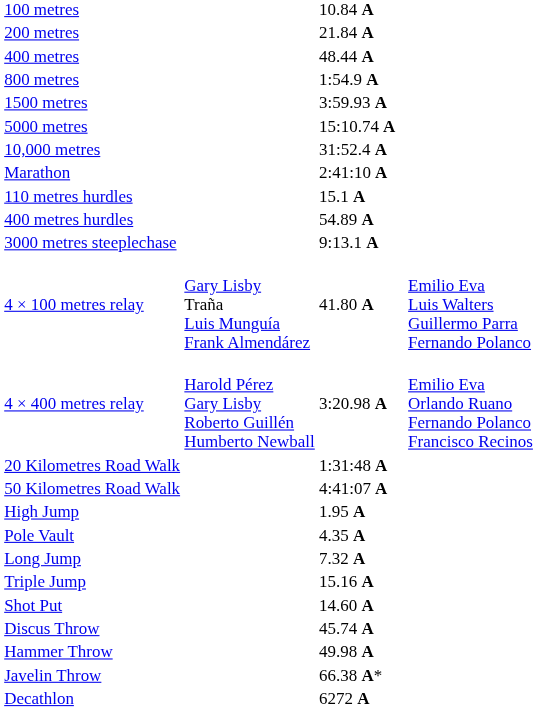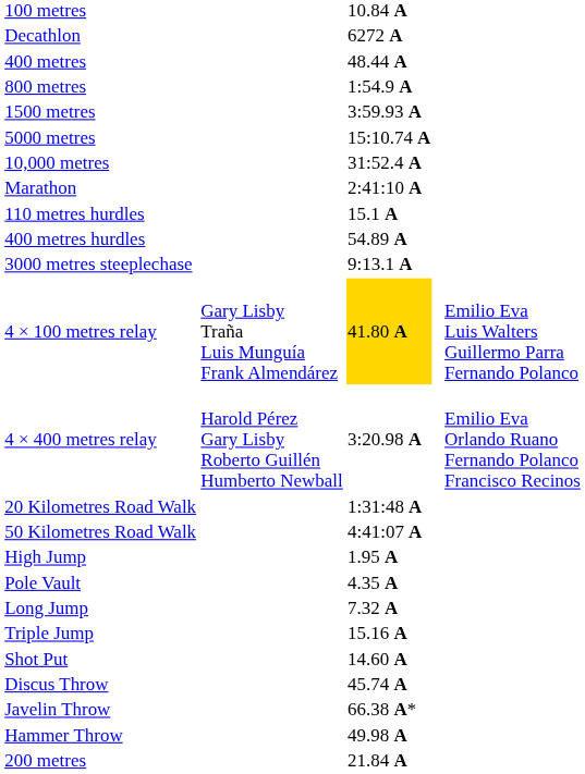rows swapped: 200 metres <-> Decathlon
4 × 100 metres relay | column 3: no background -> gold background
rows swapped: Hammer Throw <-> Javelin Throw
